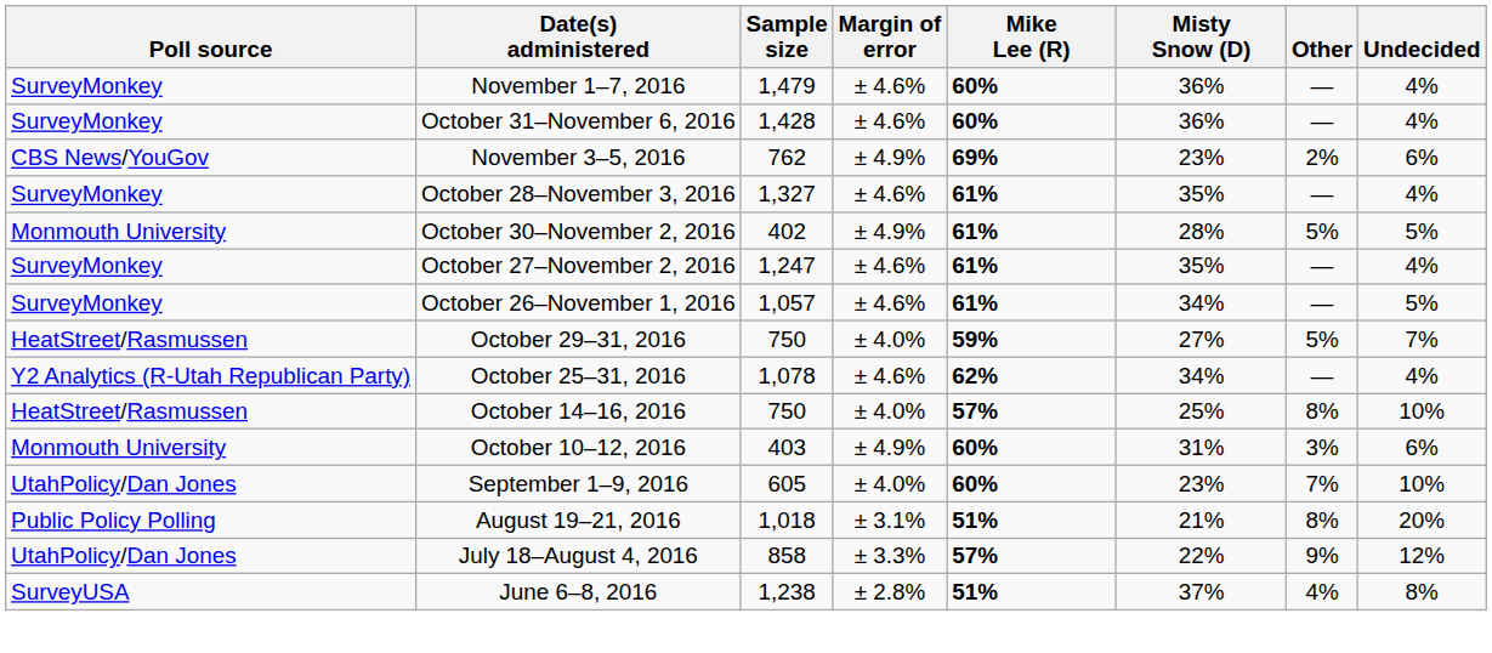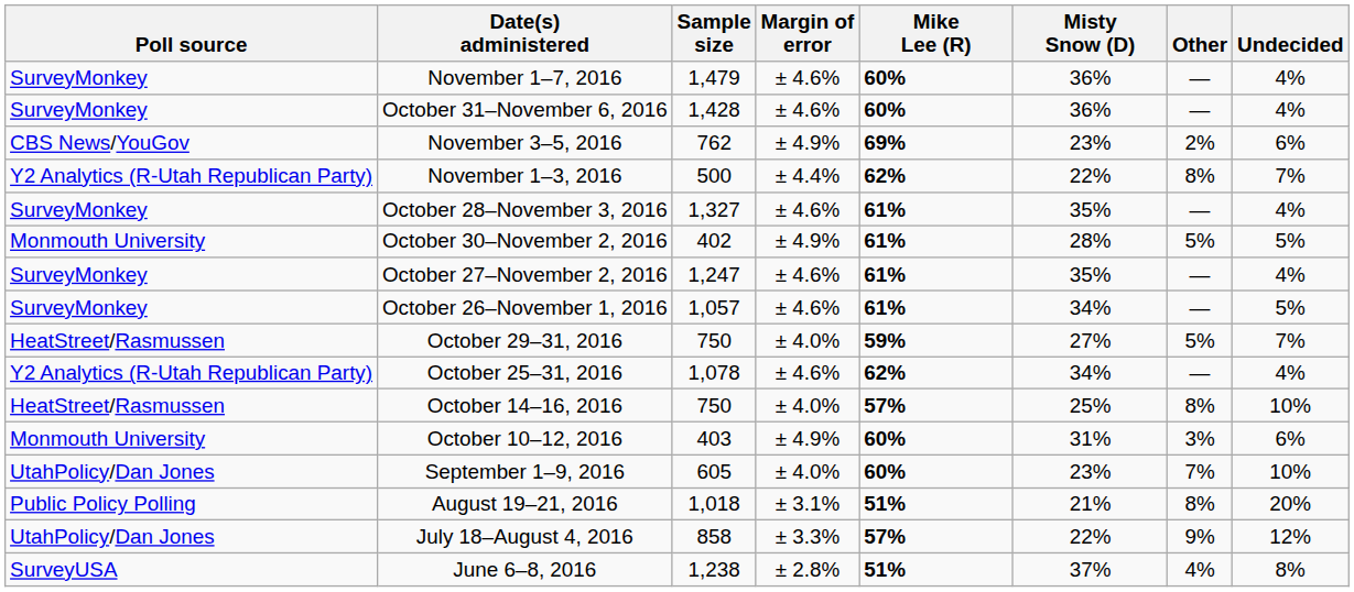+ row: Y2 Analytics (R-Utah Republican Party) | November 1–3, 2016 | 500 | ± 4.4% | 62% | 22% | 8% | 7%
